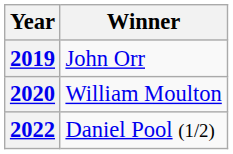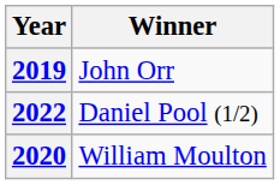rows swapped: 2020 <-> 2022
